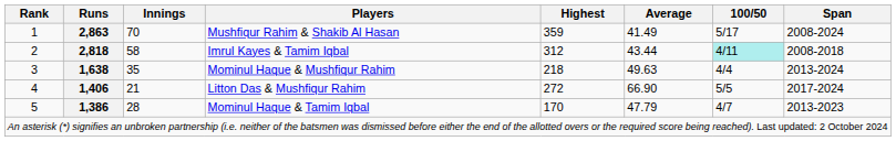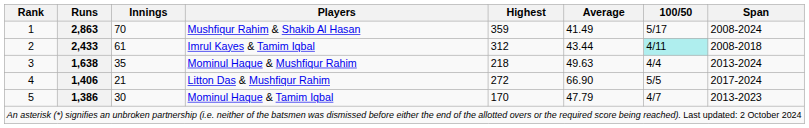Imrul Kayes & Tamim Iqbal | Runs: 2,818 -> 2,433
Imrul Kayes & Tamim Iqbal | Innings: 58 -> 61
Mominul Haque & Tamim Iqbal | Innings: 28 -> 30
